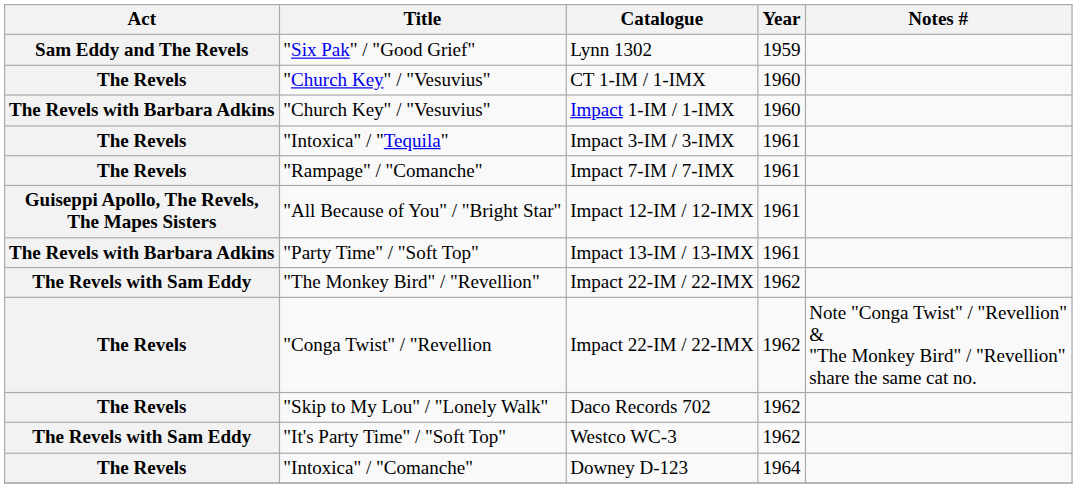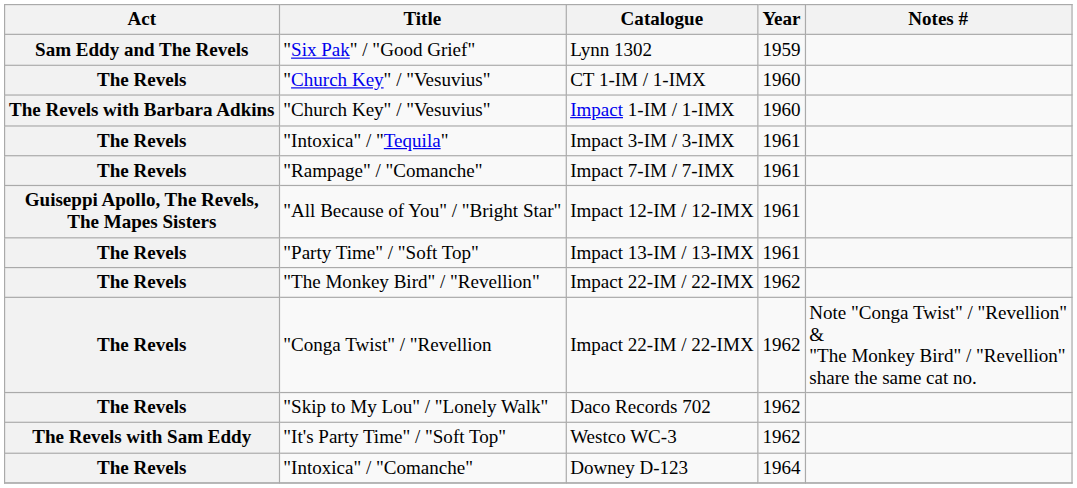"Party Time" / "Soft Top" | Act: The Revels with Barbara Adkins -> The Revels
"The Monkey Bird" / "Revellion" | Act: The Revels with Sam Eddy -> The Revels
